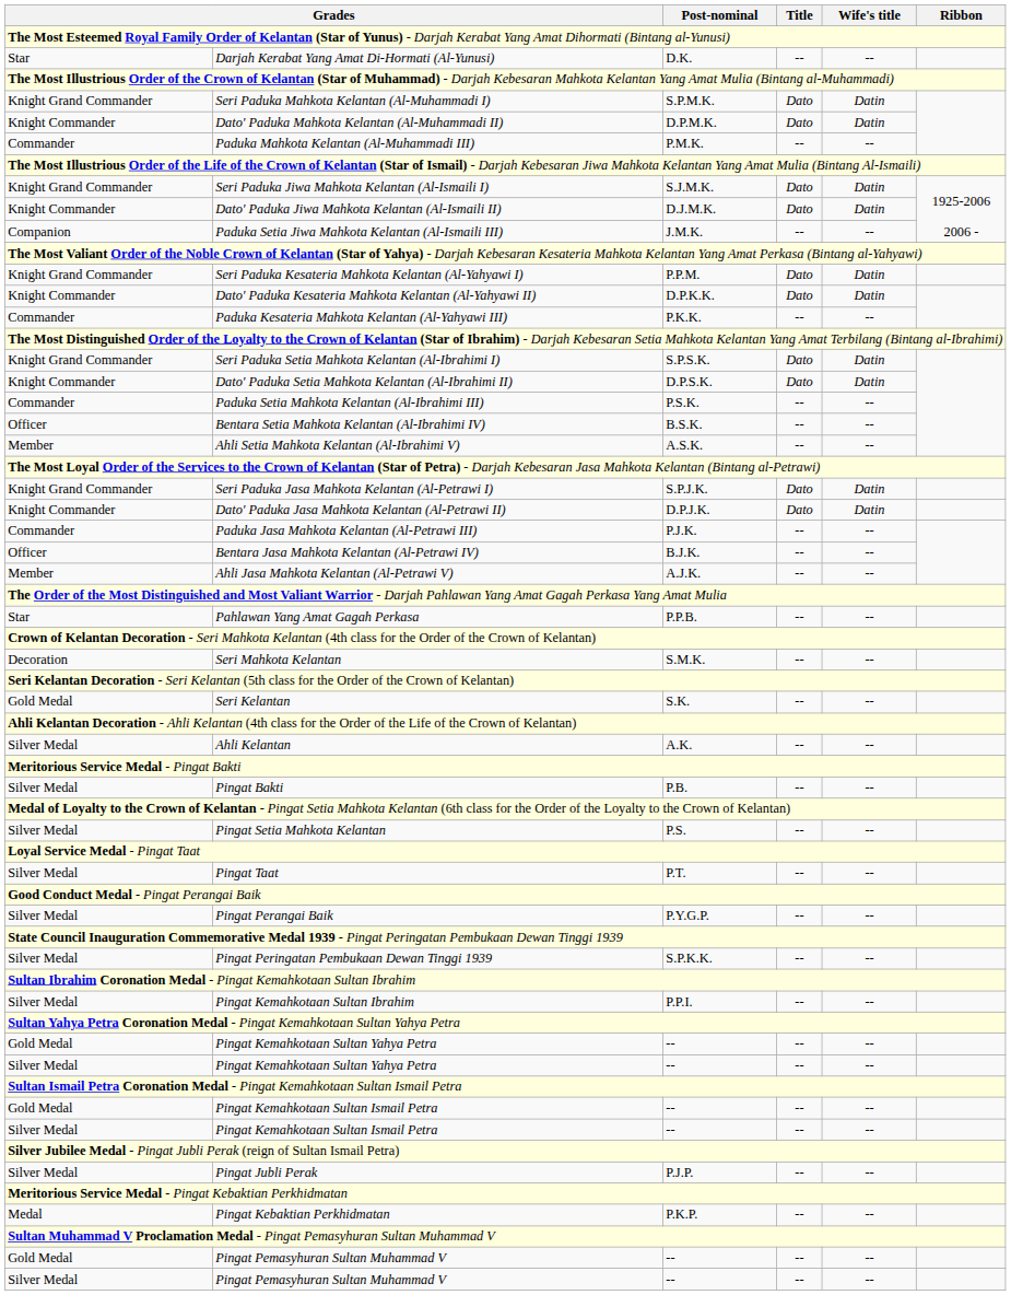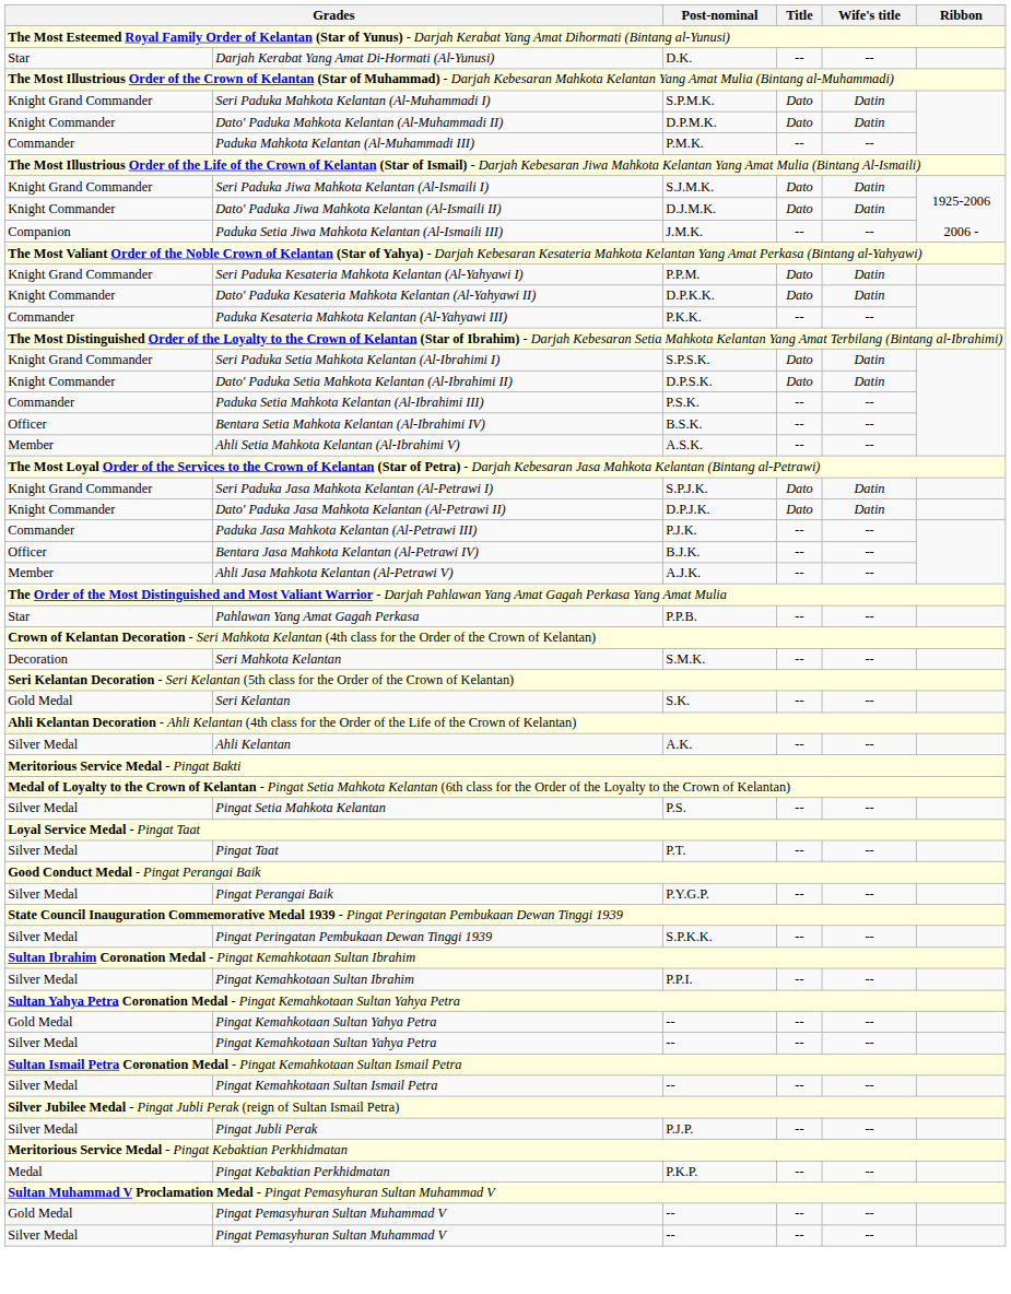- row: Silver Medal | Pingat Bakti | P.B. | -- | --
- row: Gold Medal | Pingat Kemahkotaan Sultan Ismail Petra | -- | -- | --
